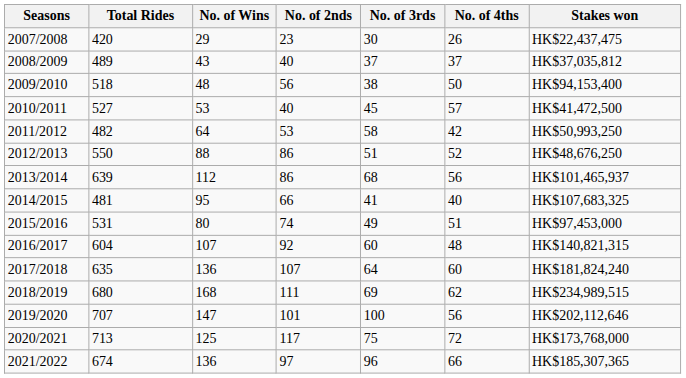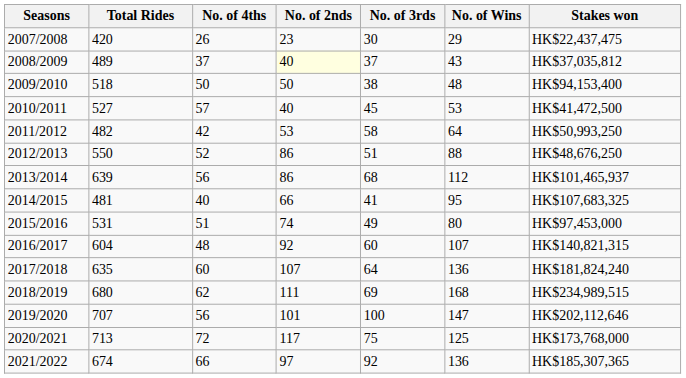columns swapped: No. of Wins <-> No. of 4ths
2008/2009 | No. of 2nds: no background -> lightyellow background
2009/2010 | No. of 2nds: 56 -> 50
2021/2022 | No. of 3rds: 96 -> 92
